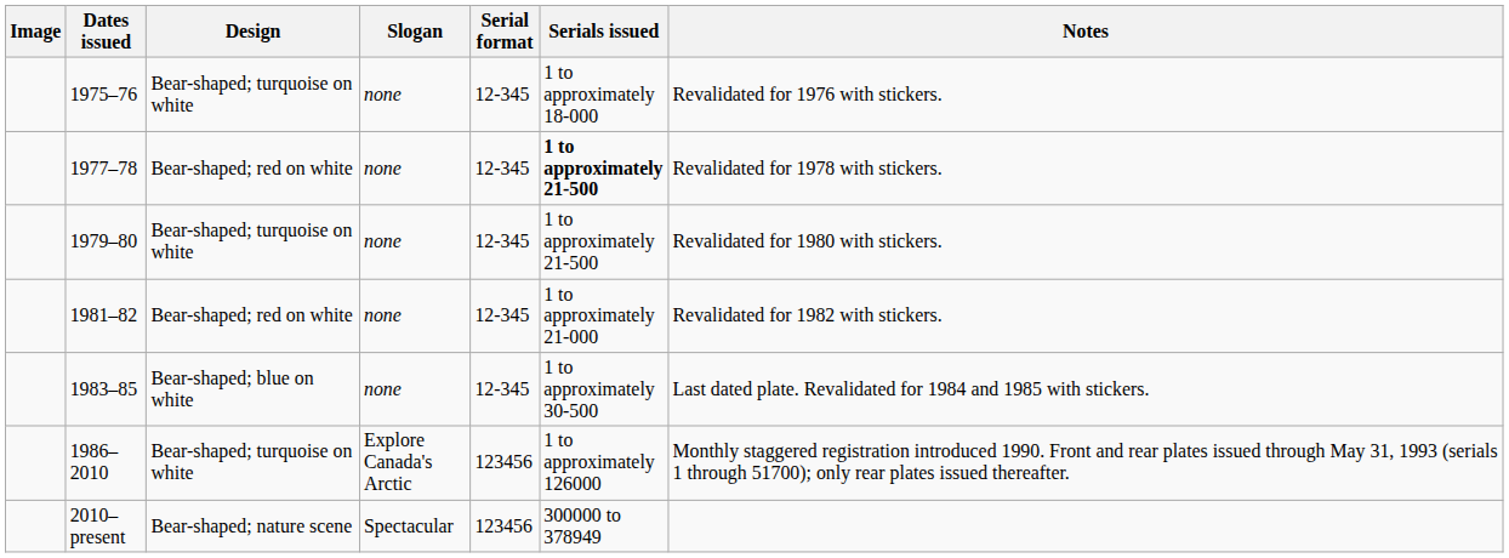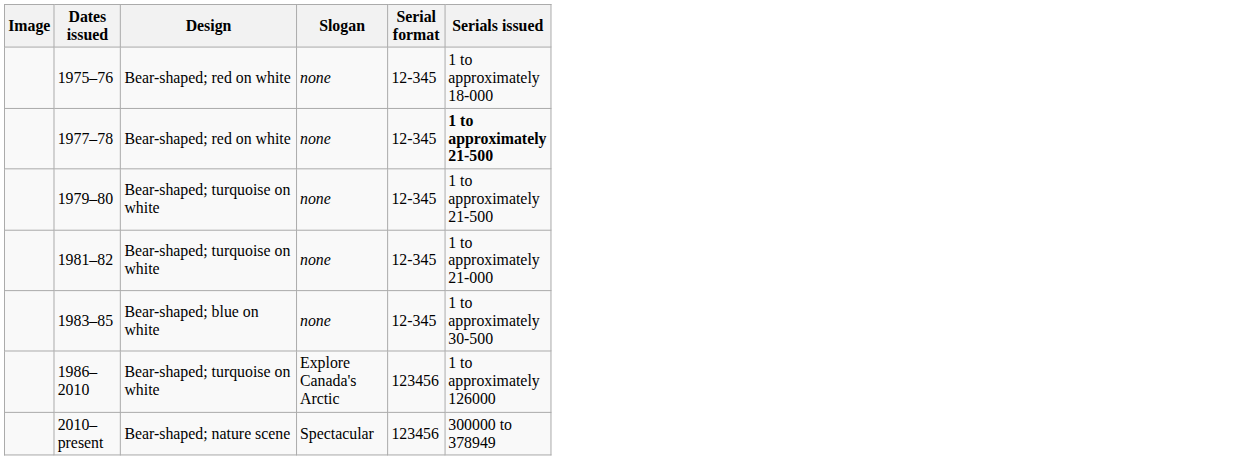- column: Notes | Revalidated for 1976 with stickers. | Revalidated for 1978 with stickers. | Revalidated for 1980 with stickers. | Revalidated for 1982 with stickers. | Last dated plate. Revalidated for 1984 and 1985 with stickers. | Monthly staggered registration introduced 1990. Front and rear plates issued through May 31, 1993 (serials 1 through 51700); only rear plates issued thereafter.
1975–76 | Design: Bear-shaped; turquoise on white -> Bear-shaped; red on white
1981–82 | Design: Bear-shaped; red on white -> Bear-shaped; turquoise on white
